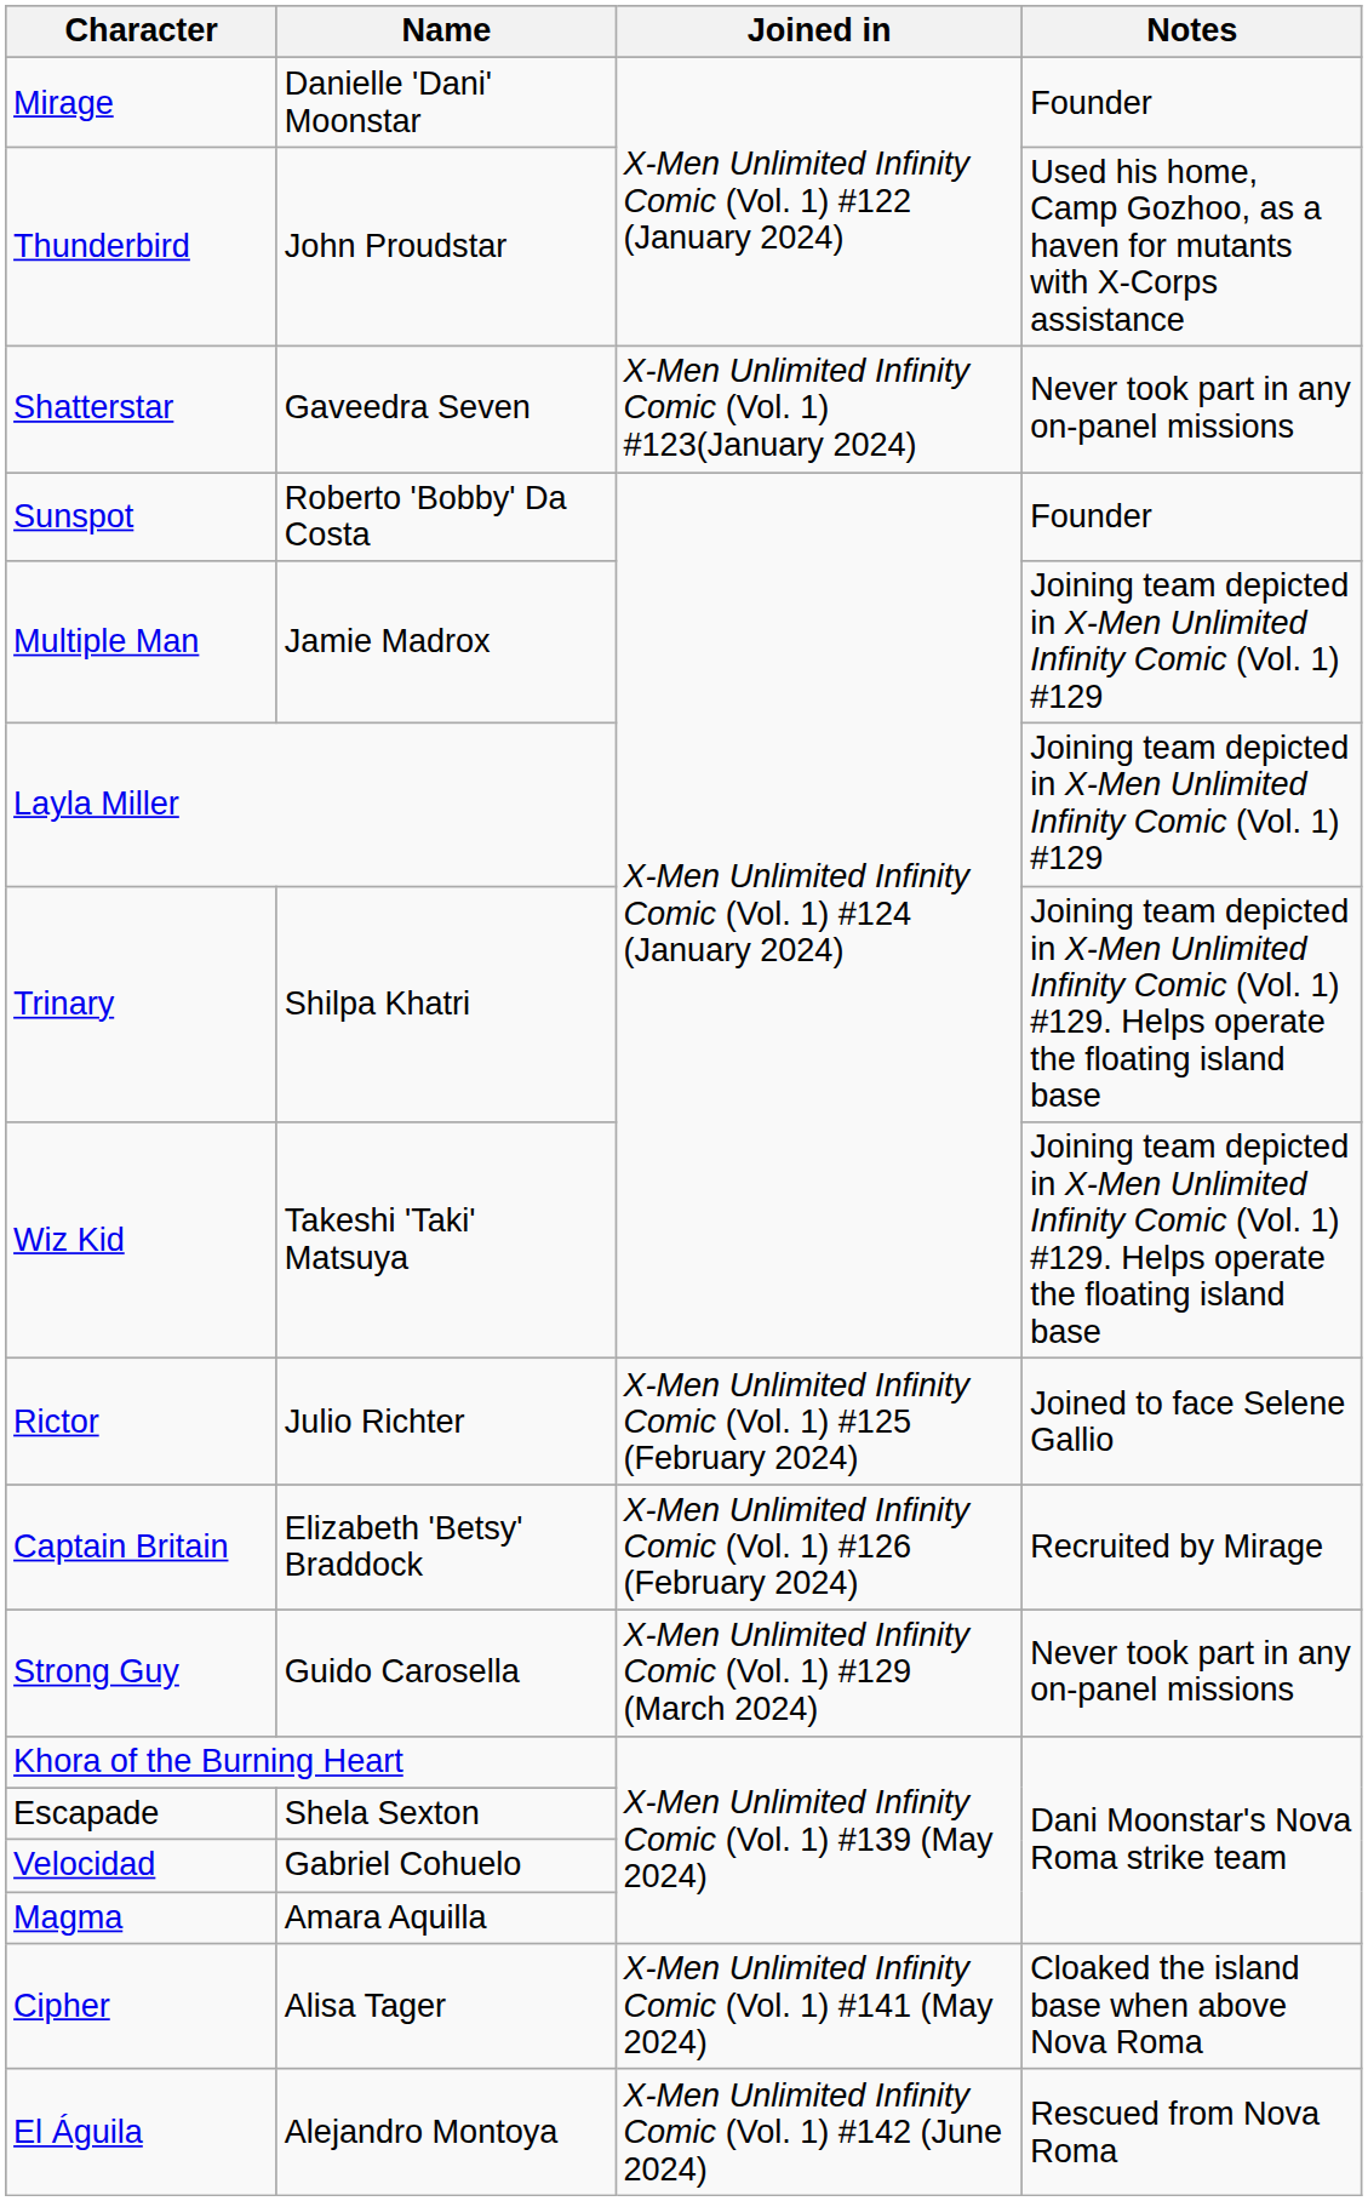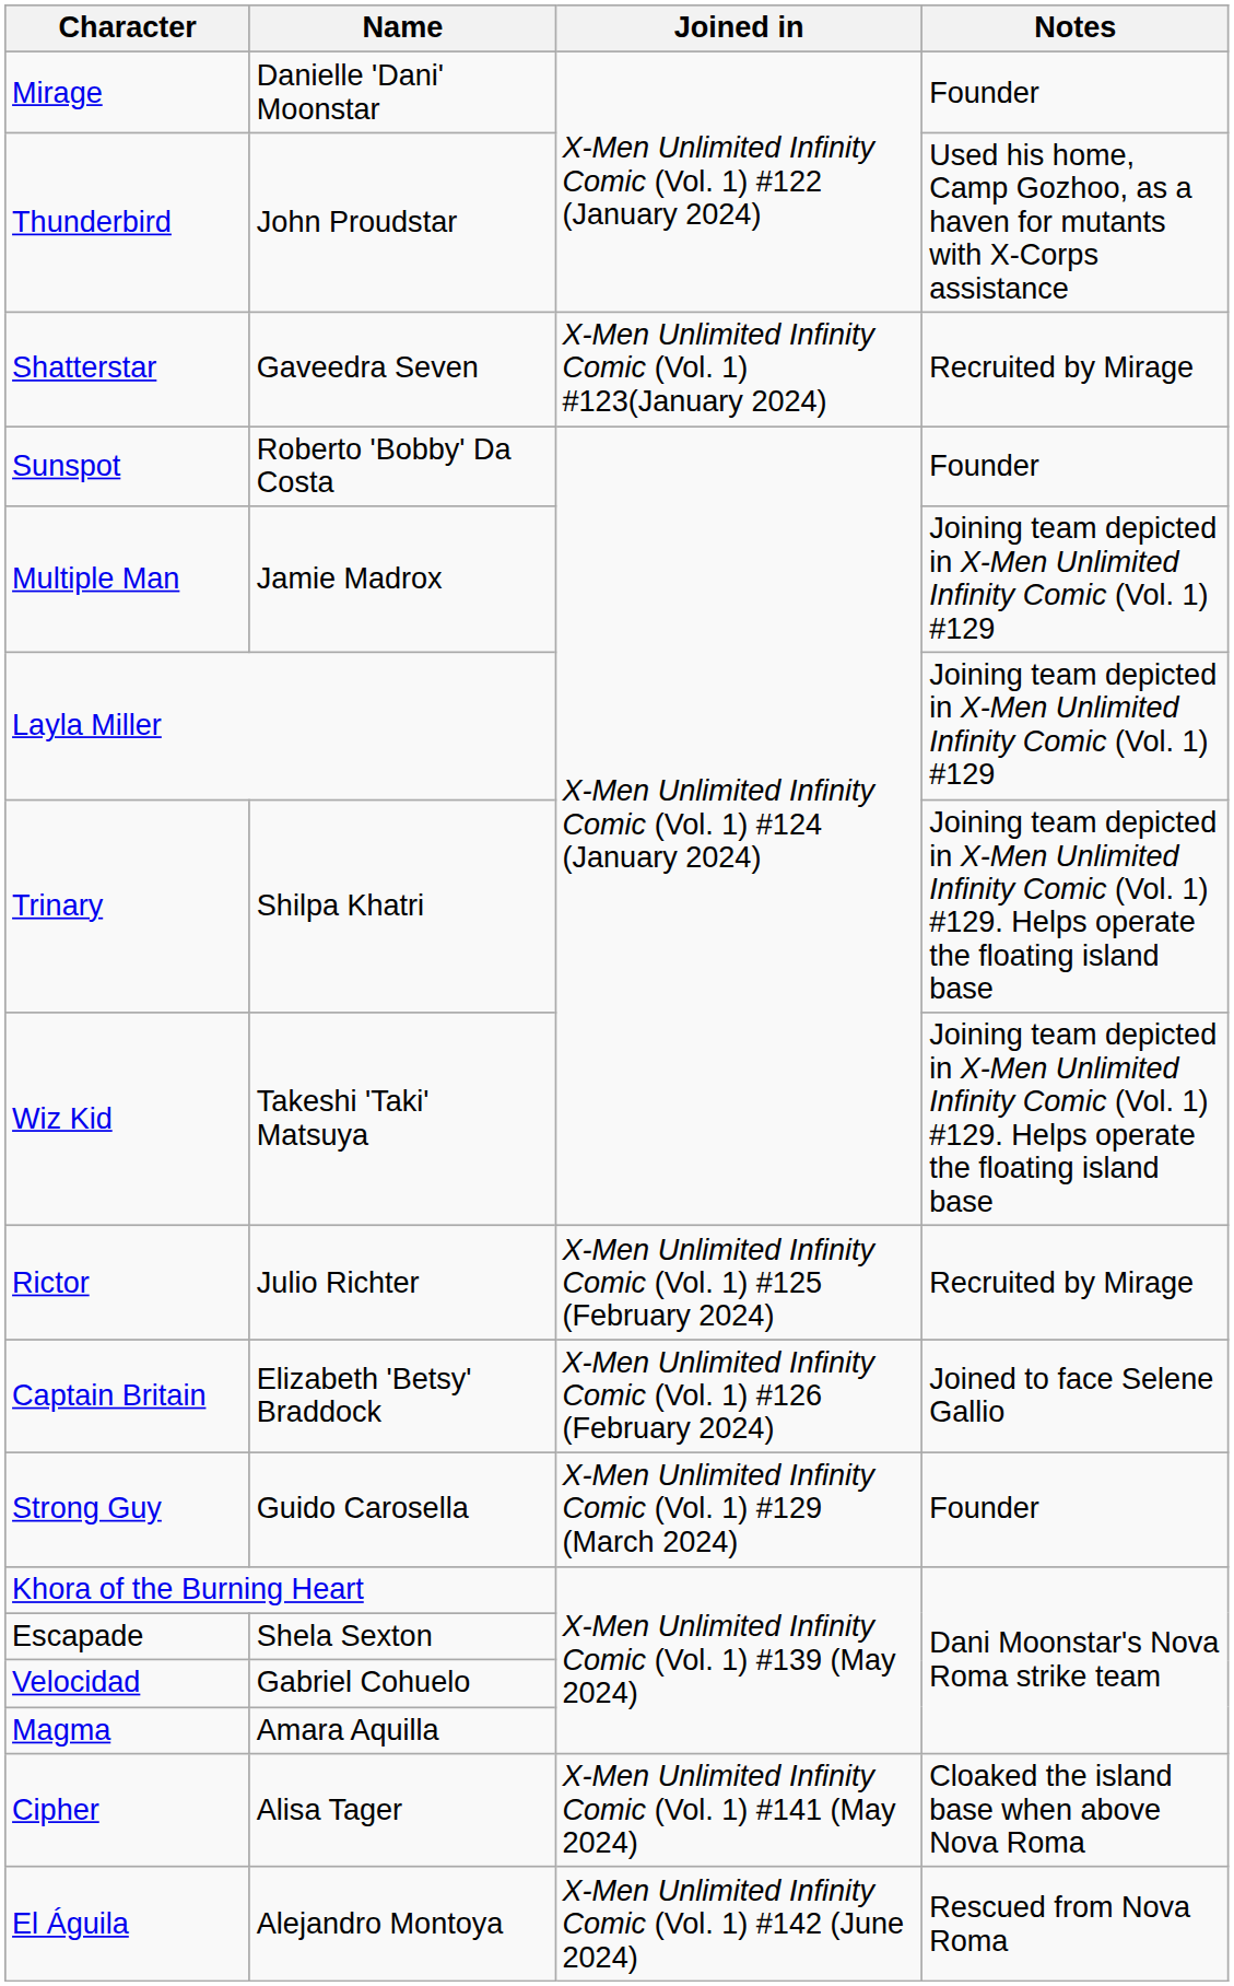Shatterstar | Notes: Never took part in any on-panel missions -> Recruited by Mirage
Rictor | Notes: Joined to face Selene Gallio -> Recruited by Mirage
Captain Britain | Notes: Recruited by Mirage -> Joined to face Selene Gallio
Strong Guy | Notes: Never took part in any on-panel missions -> Founder
